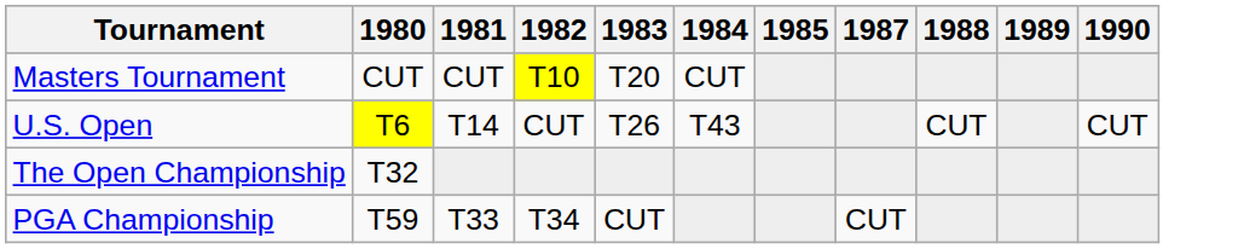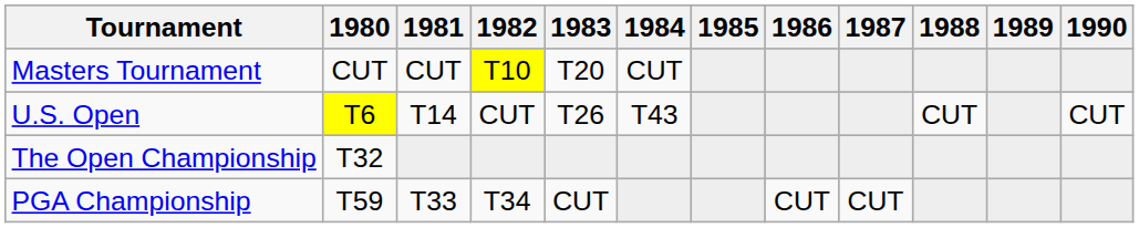+ column: 1986 | CUT
